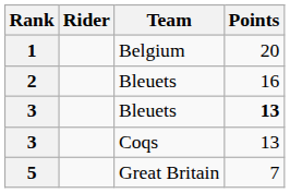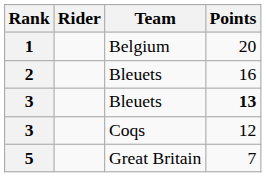3 / Coqs | Points: 13 -> 12
